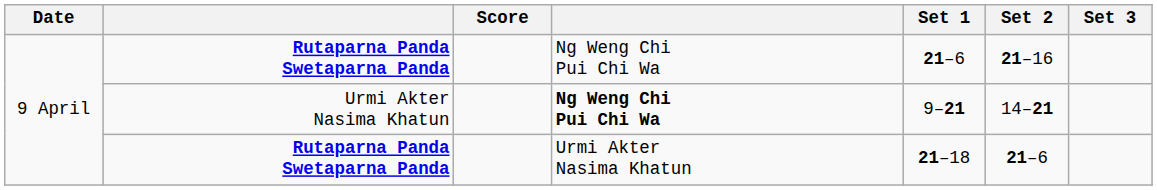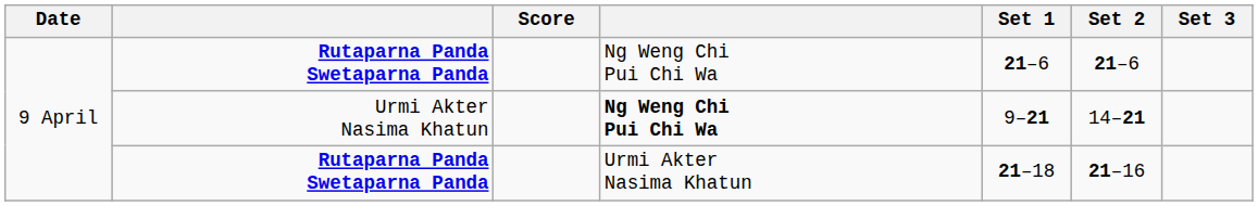Rutaparna Panda Swetaparna Panda / Ng Weng Chi Pui Chi Wa | Set 2: 21–16 -> 21–6
Rutaparna Panda Swetaparna Panda / Urmi Akter Nasima Khatun | Set 2: 21–6 -> 21–16
